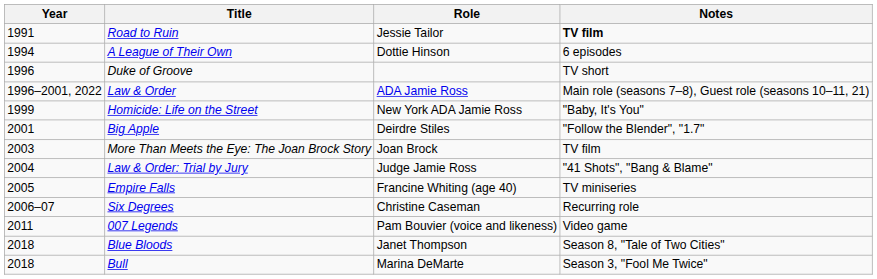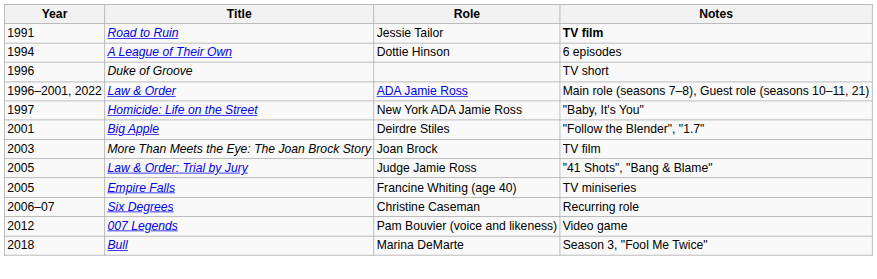Homicide: Life on the Street | Year: 1999 -> 1997
Law & Order: Trial by Jury | Year: 2004 -> 2005
007 Legends | Year: 2011 -> 2012
- row: 2018 | Blue Bloods | Janet Thompson | Season 8, "Tale of Two Cities"
